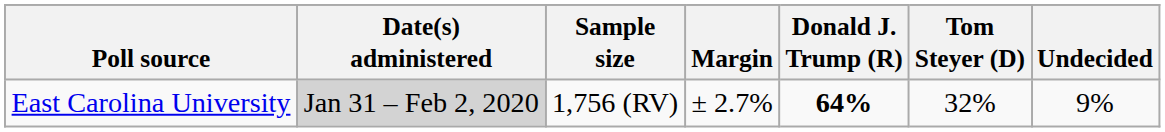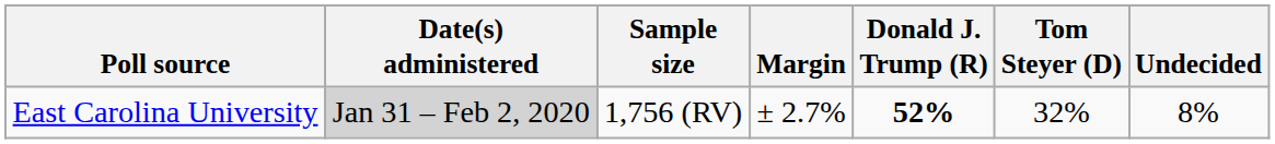East Carolina University | Donald J. Trump (R): 64% -> 52%
East Carolina University | Undecided: 9% -> 8%
